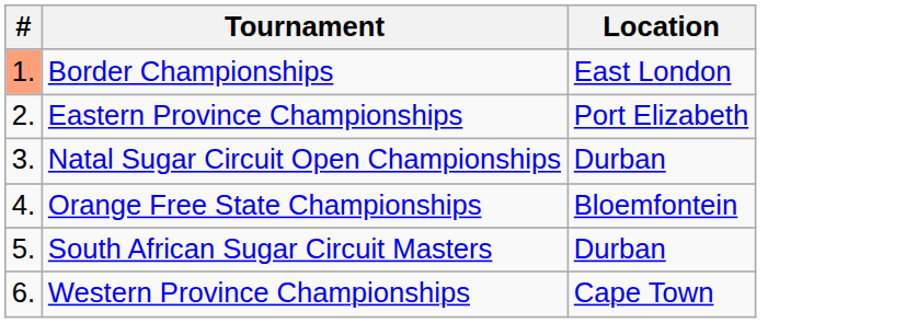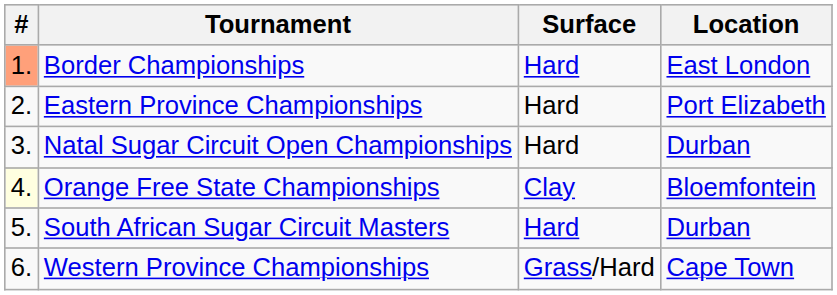+ column: Surface | Hard | Hard | Hard | Clay | Hard | Grass/Hard
Orange Free State Championships | #: no background -> lightyellow background
